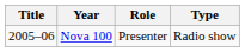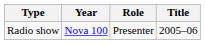columns swapped: Title <-> Type
